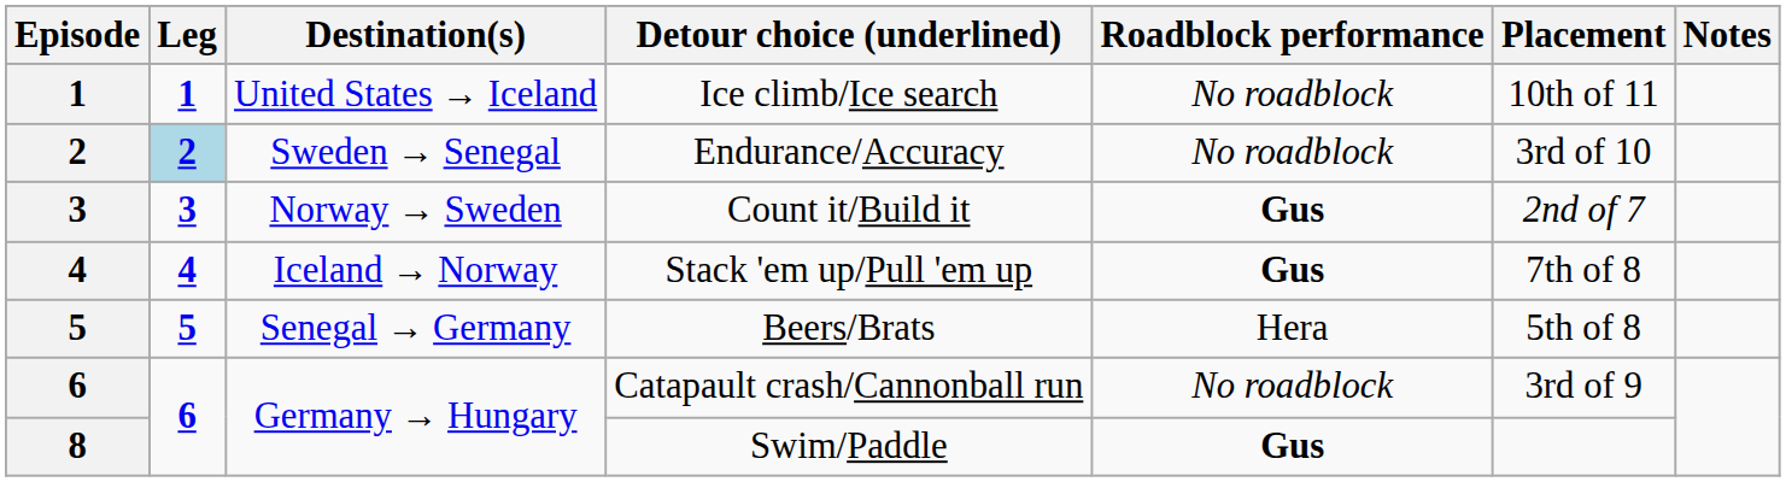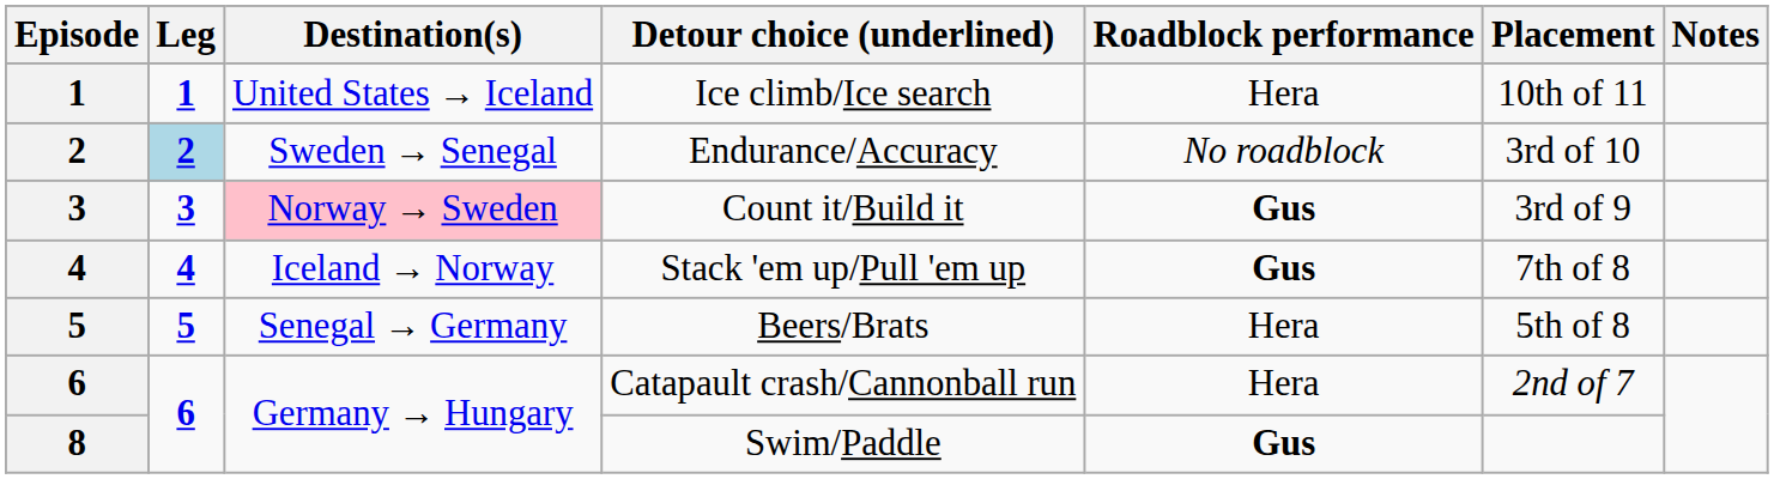Ice climb/Ice search | Roadblock performance: No roadblock -> Hera
Count it/Build it | Destination(s): no background -> pink background
Count it/Build it | Placement: 2nd of 7 -> 3rd of 9
Catapault crash/Cannonball run | Roadblock performance: No roadblock -> Hera
Catapault crash/Cannonball run | Placement: 3rd of 9 -> 2nd of 7
